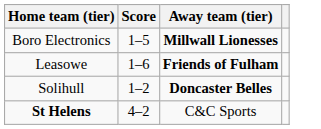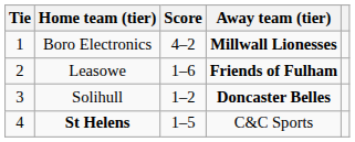+ column: Tie | 1 | 2 | 3 | 4
Boro Electronics | Score: 1–5 -> 4–2
St Helens | Score: 4–2 -> 1–5
